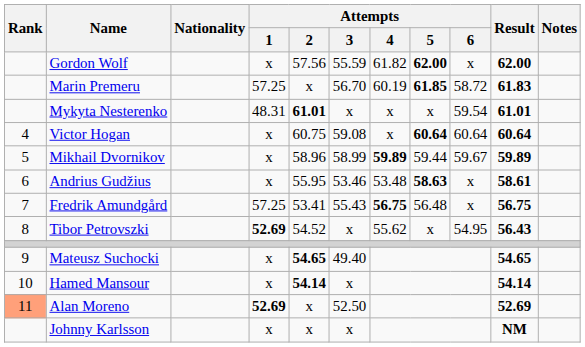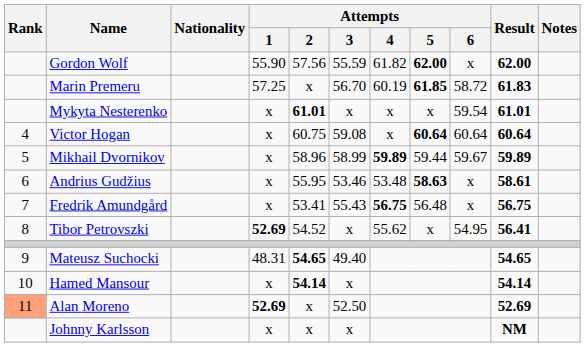Gordon Wolf | Attempts / 1: x -> 55.90
Mykyta Nesterenko | Attempts / 1: 48.31 -> x
Fredrik Amundgård | Attempts / 1: 57.25 -> x
Tibor Petrovszki | Result: 56.43 -> 56.41
Mateusz Suchocki | Attempts / 1: x -> 48.31
